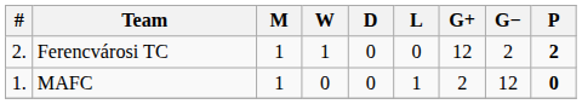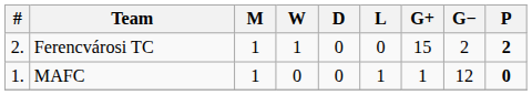Ferencvárosi TC | G+: 12 -> 15
MAFC | G+: 2 -> 1
